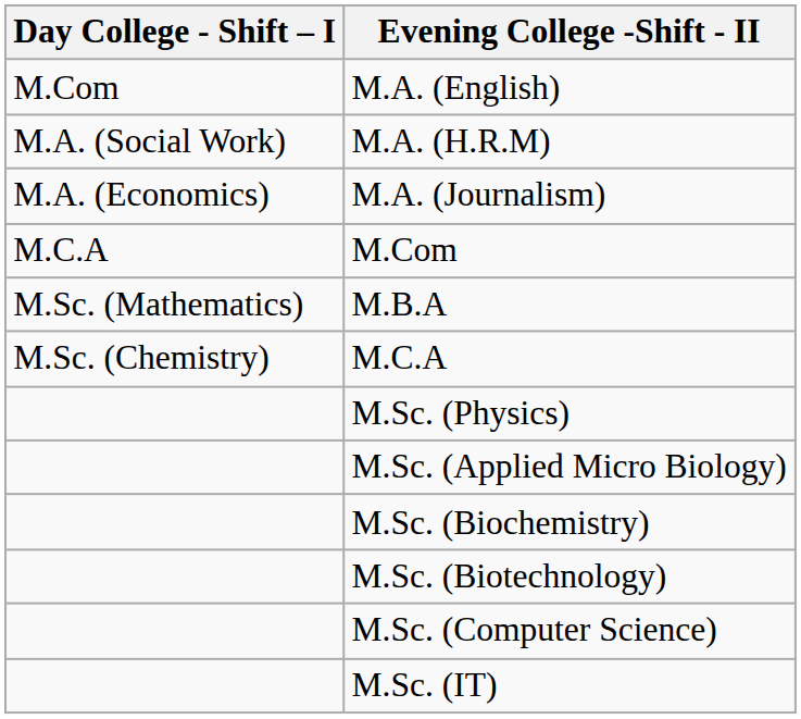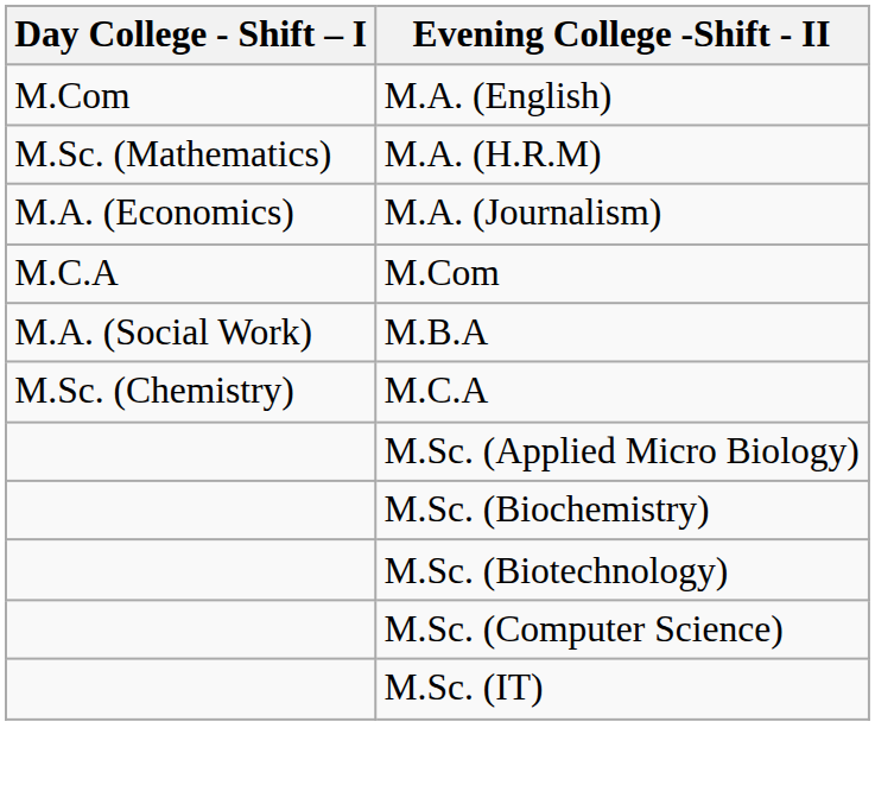M.A. (H.R.M) | Day College - Shift – I: M.A. (Social Work) -> M.Sc. (Mathematics)
M.B.A | Day College - Shift – I: M.Sc. (Mathematics) -> M.A. (Social Work)
- row: M.Sc. (Physics)
